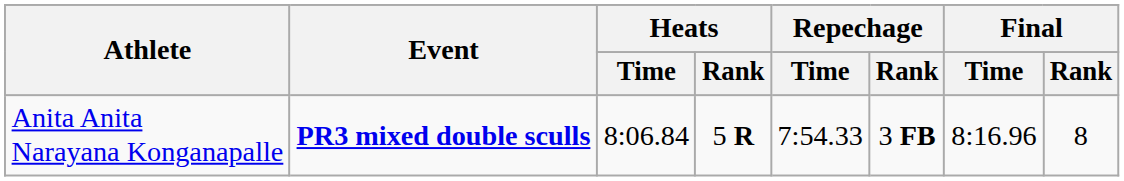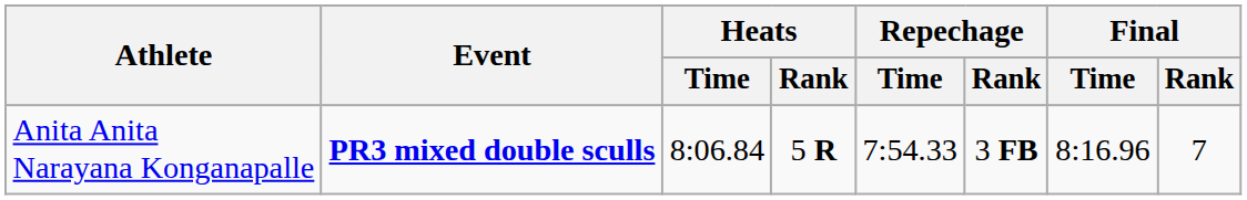Anita Anita Narayana Konganapalle | Final / Rank: 8 -> 7
